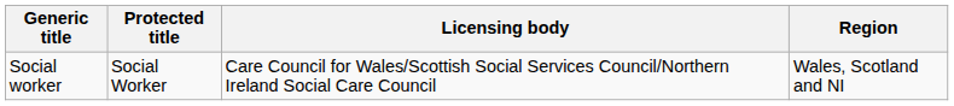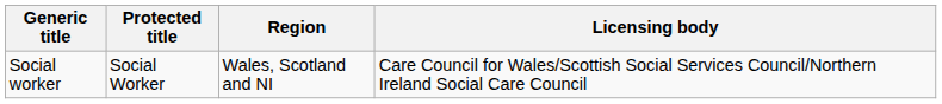columns swapped: Licensing body <-> Region
